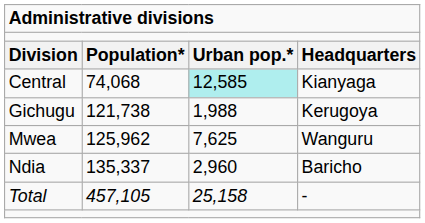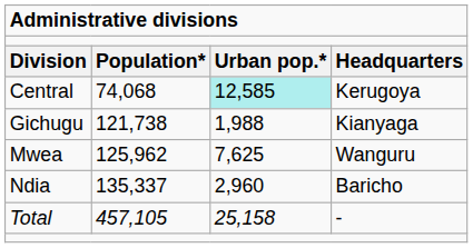Central | column 4: Kianyaga -> Kerugoya
Gichugu | column 4: Kerugoya -> Kianyaga
